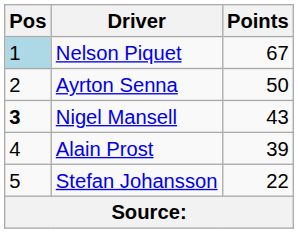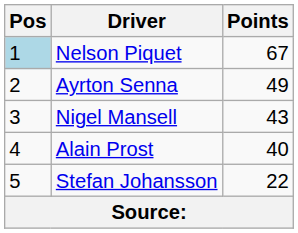Ayrton Senna | Points: 50 -> 49
Nigel Mansell | Pos: bold -> normal
Alain Prost | Points: 39 -> 40
